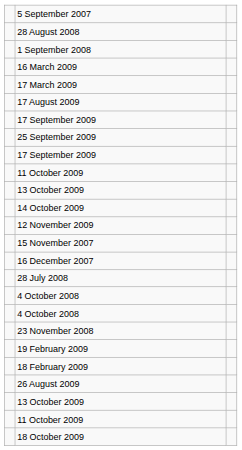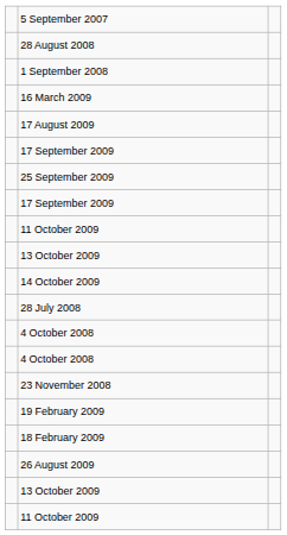- row: 17 March 2009
- row: 12 November 2009
- row: 15 November 2007
- row: 16 December 2007
- row: 18 October 2009
